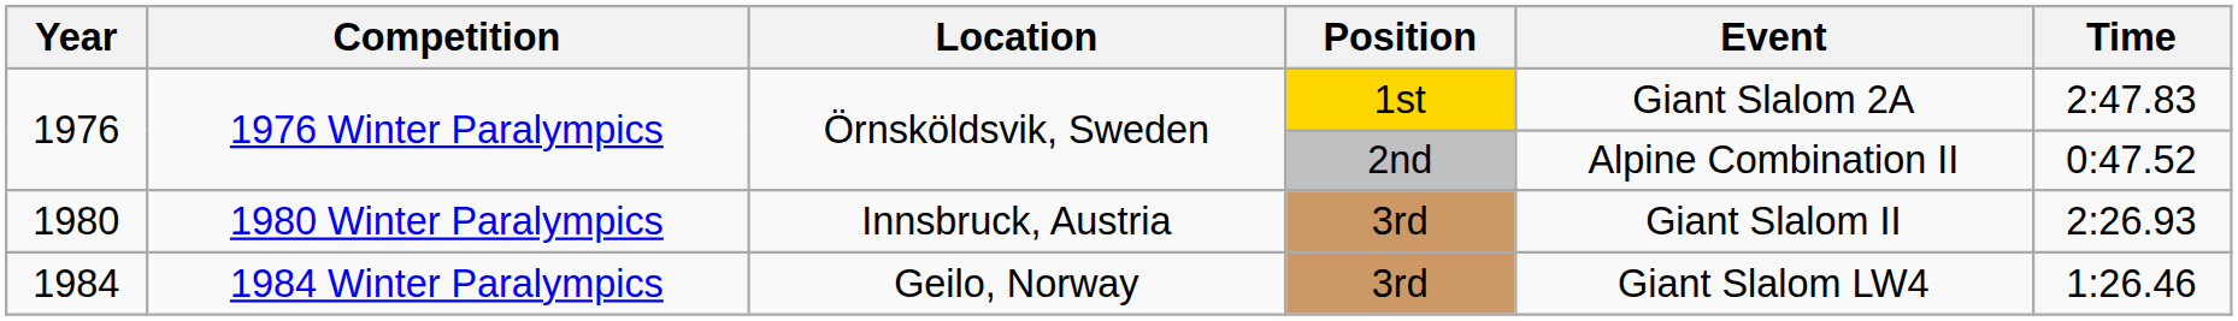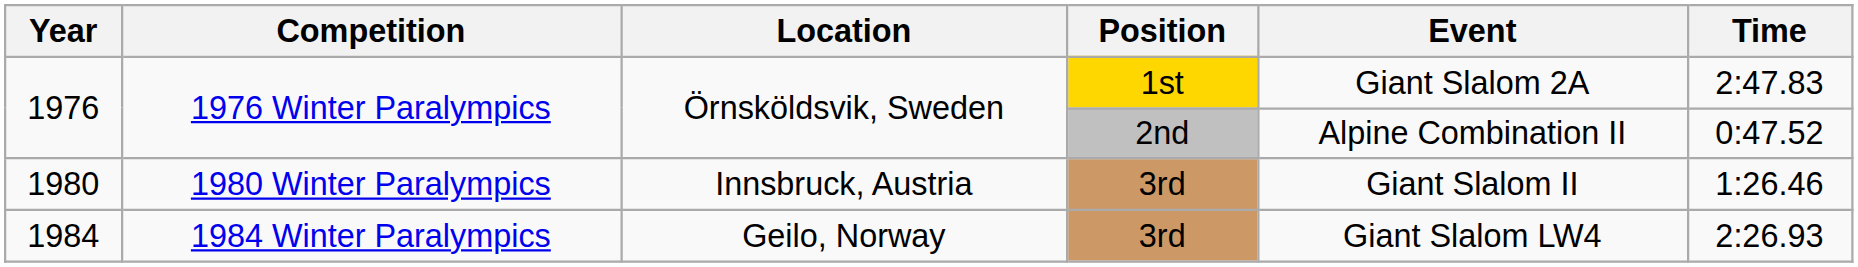1980 | Time: 2:26.93 -> 1:26.46
1984 | Time: 1:26.46 -> 2:26.93
